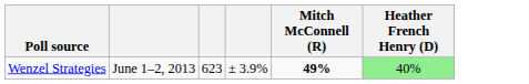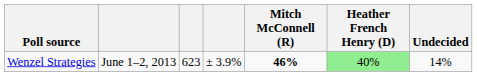+ column: Undecided | 14%
Wenzel Strategies | Mitch McConnell (R): 49% -> 46%
